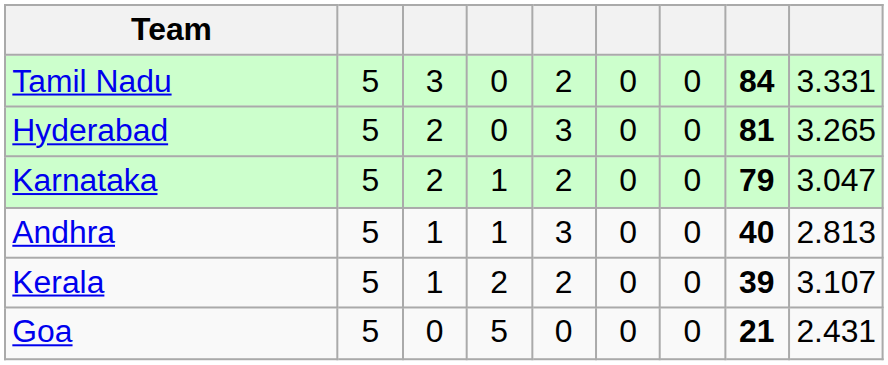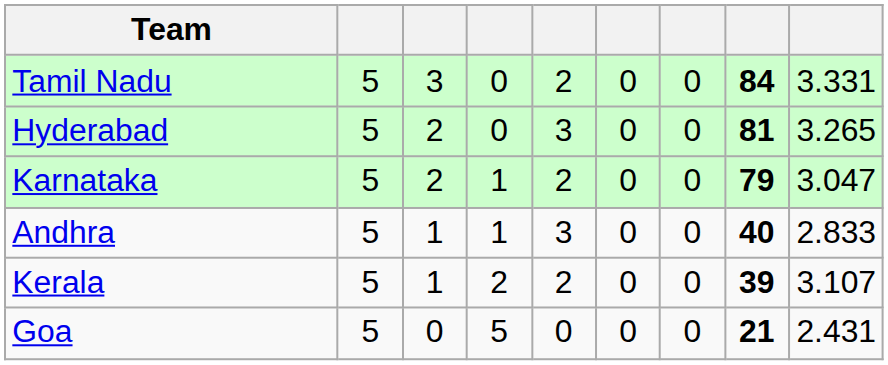Andhra | column 9: 2.813 -> 2.833
